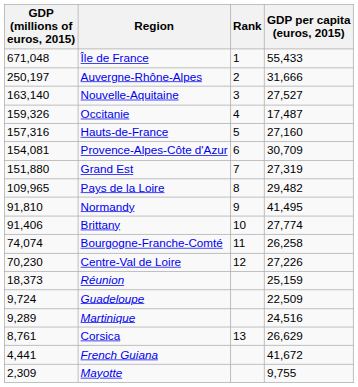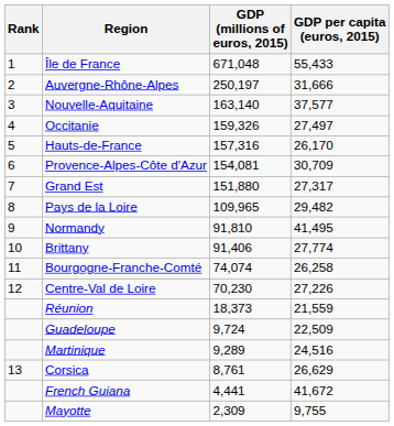columns swapped: Rank <-> GDP (millions of euros, 2015)
Nouvelle-Aquitaine | GDP per capita (euros, 2015): 27,527 -> 37,577
Occitanie | GDP per capita (euros, 2015): 17,487 -> 27,497
Hauts-de-France | GDP per capita (euros, 2015): 27,160 -> 26,170
Grand Est | GDP per capita (euros, 2015): 27,319 -> 27,317
Réunion | GDP per capita (euros, 2015): 25,159 -> 21,559
